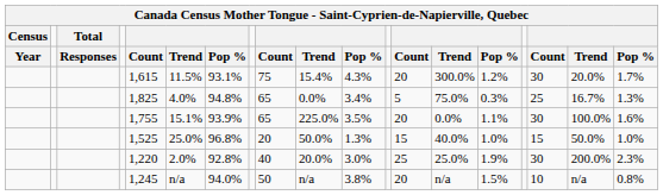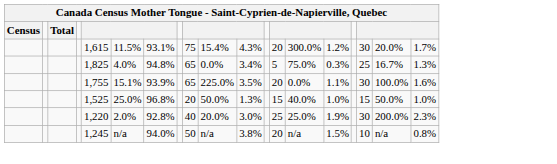- row: Year | Responses | Count | Trend | Pop % | Count | Trend | Pop % | Count | Trend | Pop % | Count | Trend | Pop %
